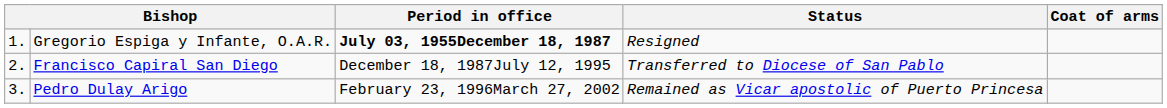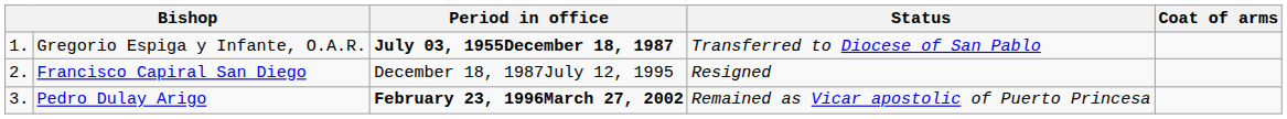Gregorio Espiga y Infante, O.A.R. | Status: Resigned -> Transferred to Diocese of San Pablo
Francisco Capiral San Diego | Status: Transferred to Diocese of San Pablo -> Resigned
Pedro Dulay Arigo | Period in office: normal -> bold
